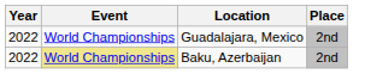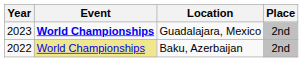Guadalajara, Mexico | Year: 2022 -> 2023
Guadalajara, Mexico | Event: normal -> bold
